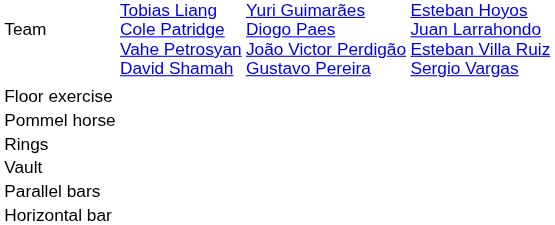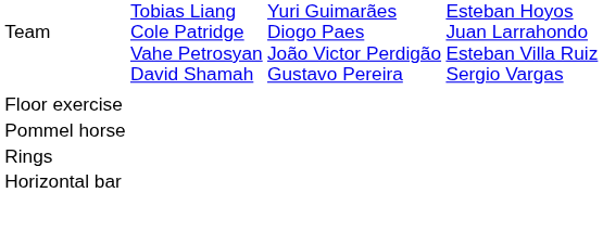- row: Vault
- row: Parallel bars
